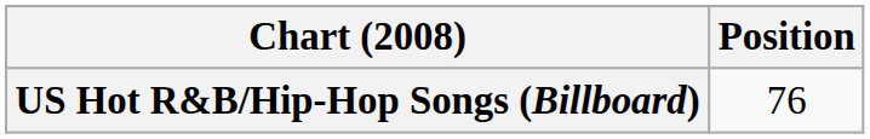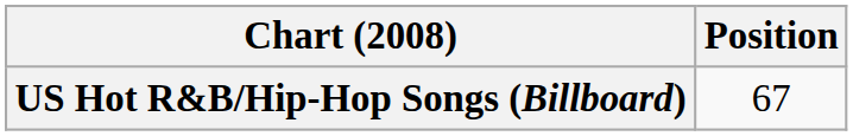US Hot R&B/Hip-Hop Songs (Billboard) | Position: 76 -> 67
